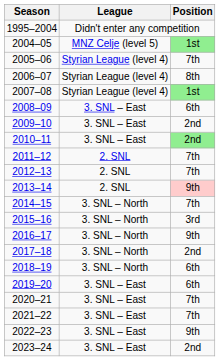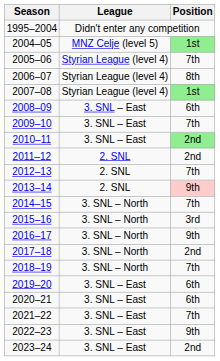2009–10 | Position: 2nd -> 7th
2011–12 | Position: 7th -> 2nd
2018–19 | Position: 6th -> 7th
2020–21 | Position: 7th -> 6th
